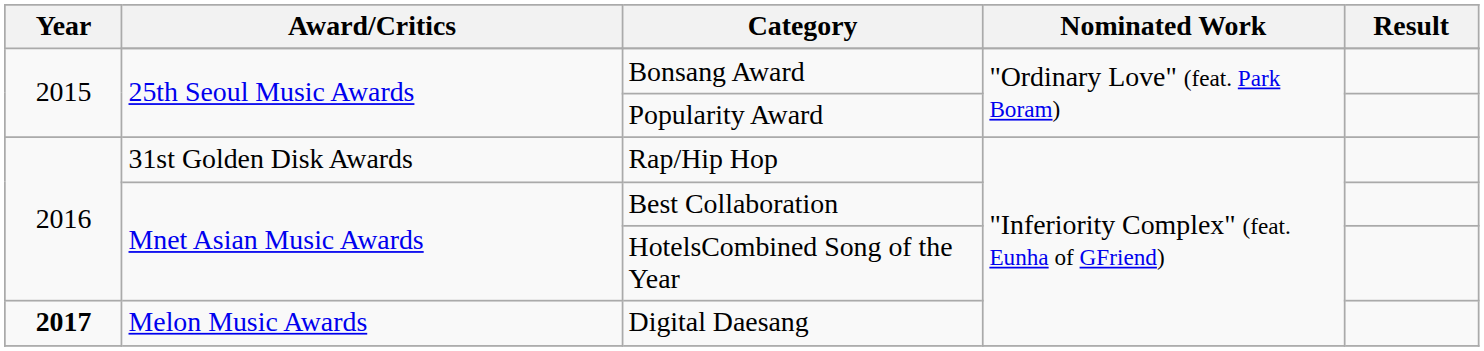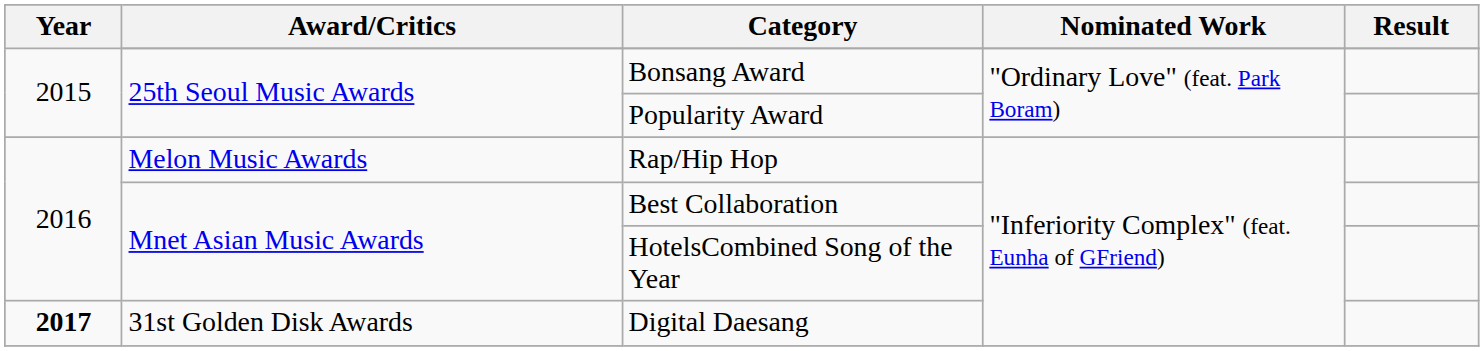Rap/Hip Hop | Award/Critics: 31st Golden Disk Awards -> Melon Music Awards
Digital Daesang | Award/Critics: Melon Music Awards -> 31st Golden Disk Awards
